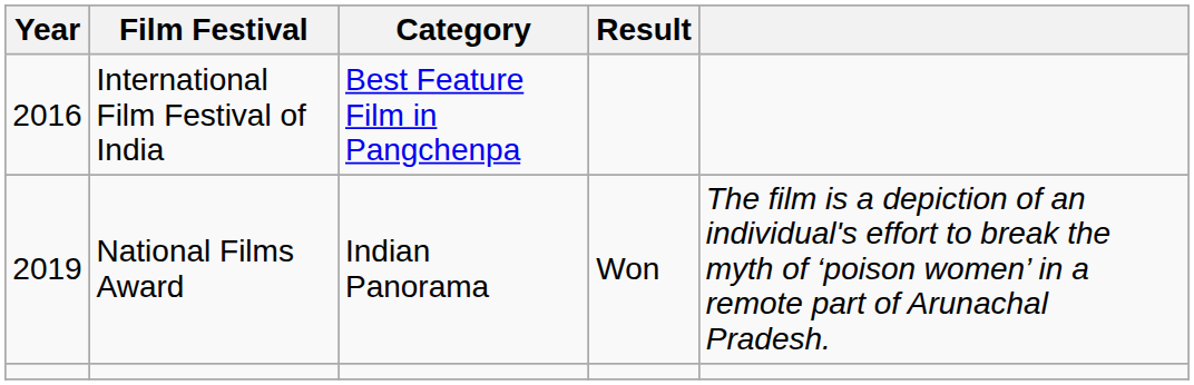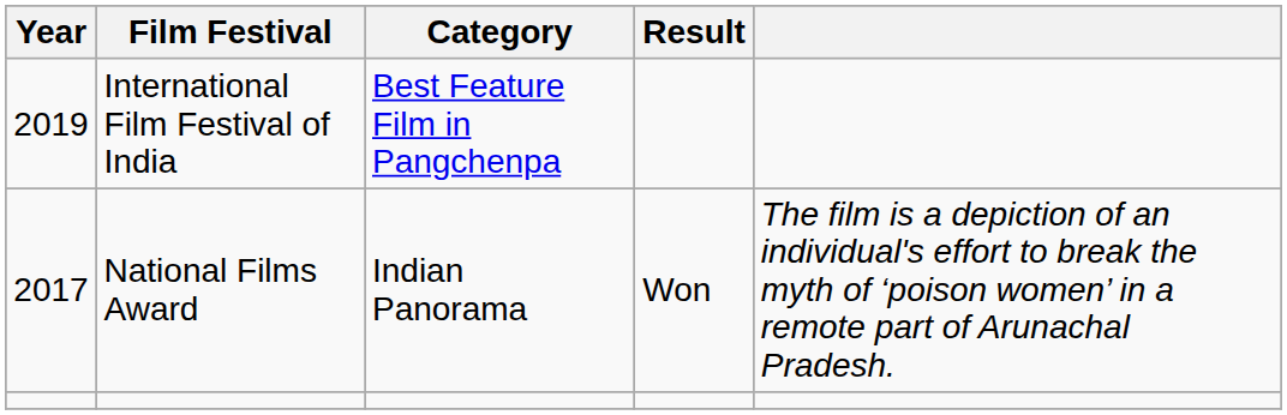International Film Festival of India | Year: 2016 -> 2019
National Films Award | Year: 2019 -> 2017
